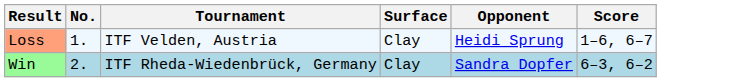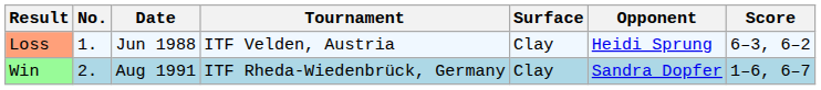+ column: Date | Jun 1988 | Aug 1991
Loss | Score: 1–6, 6–7 -> 6–3, 6–2
Win | Score: 6–3, 6–2 -> 1–6, 6–7
